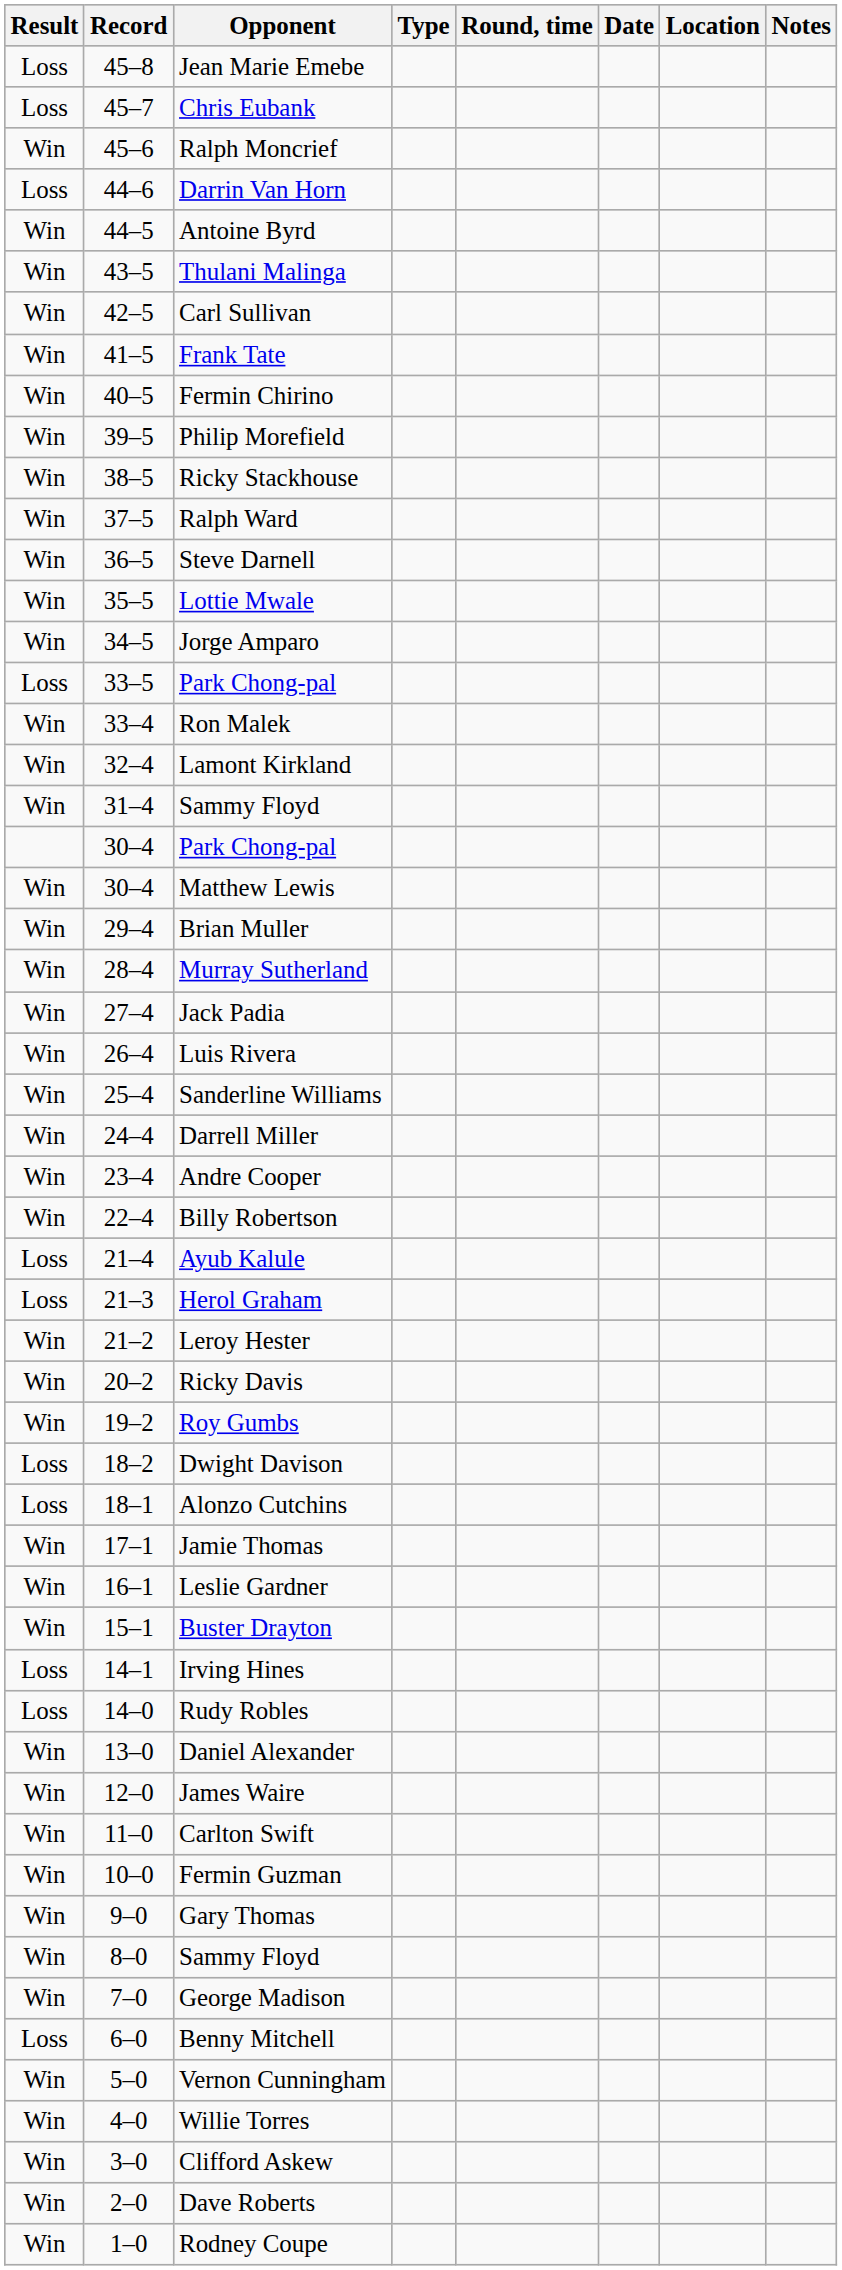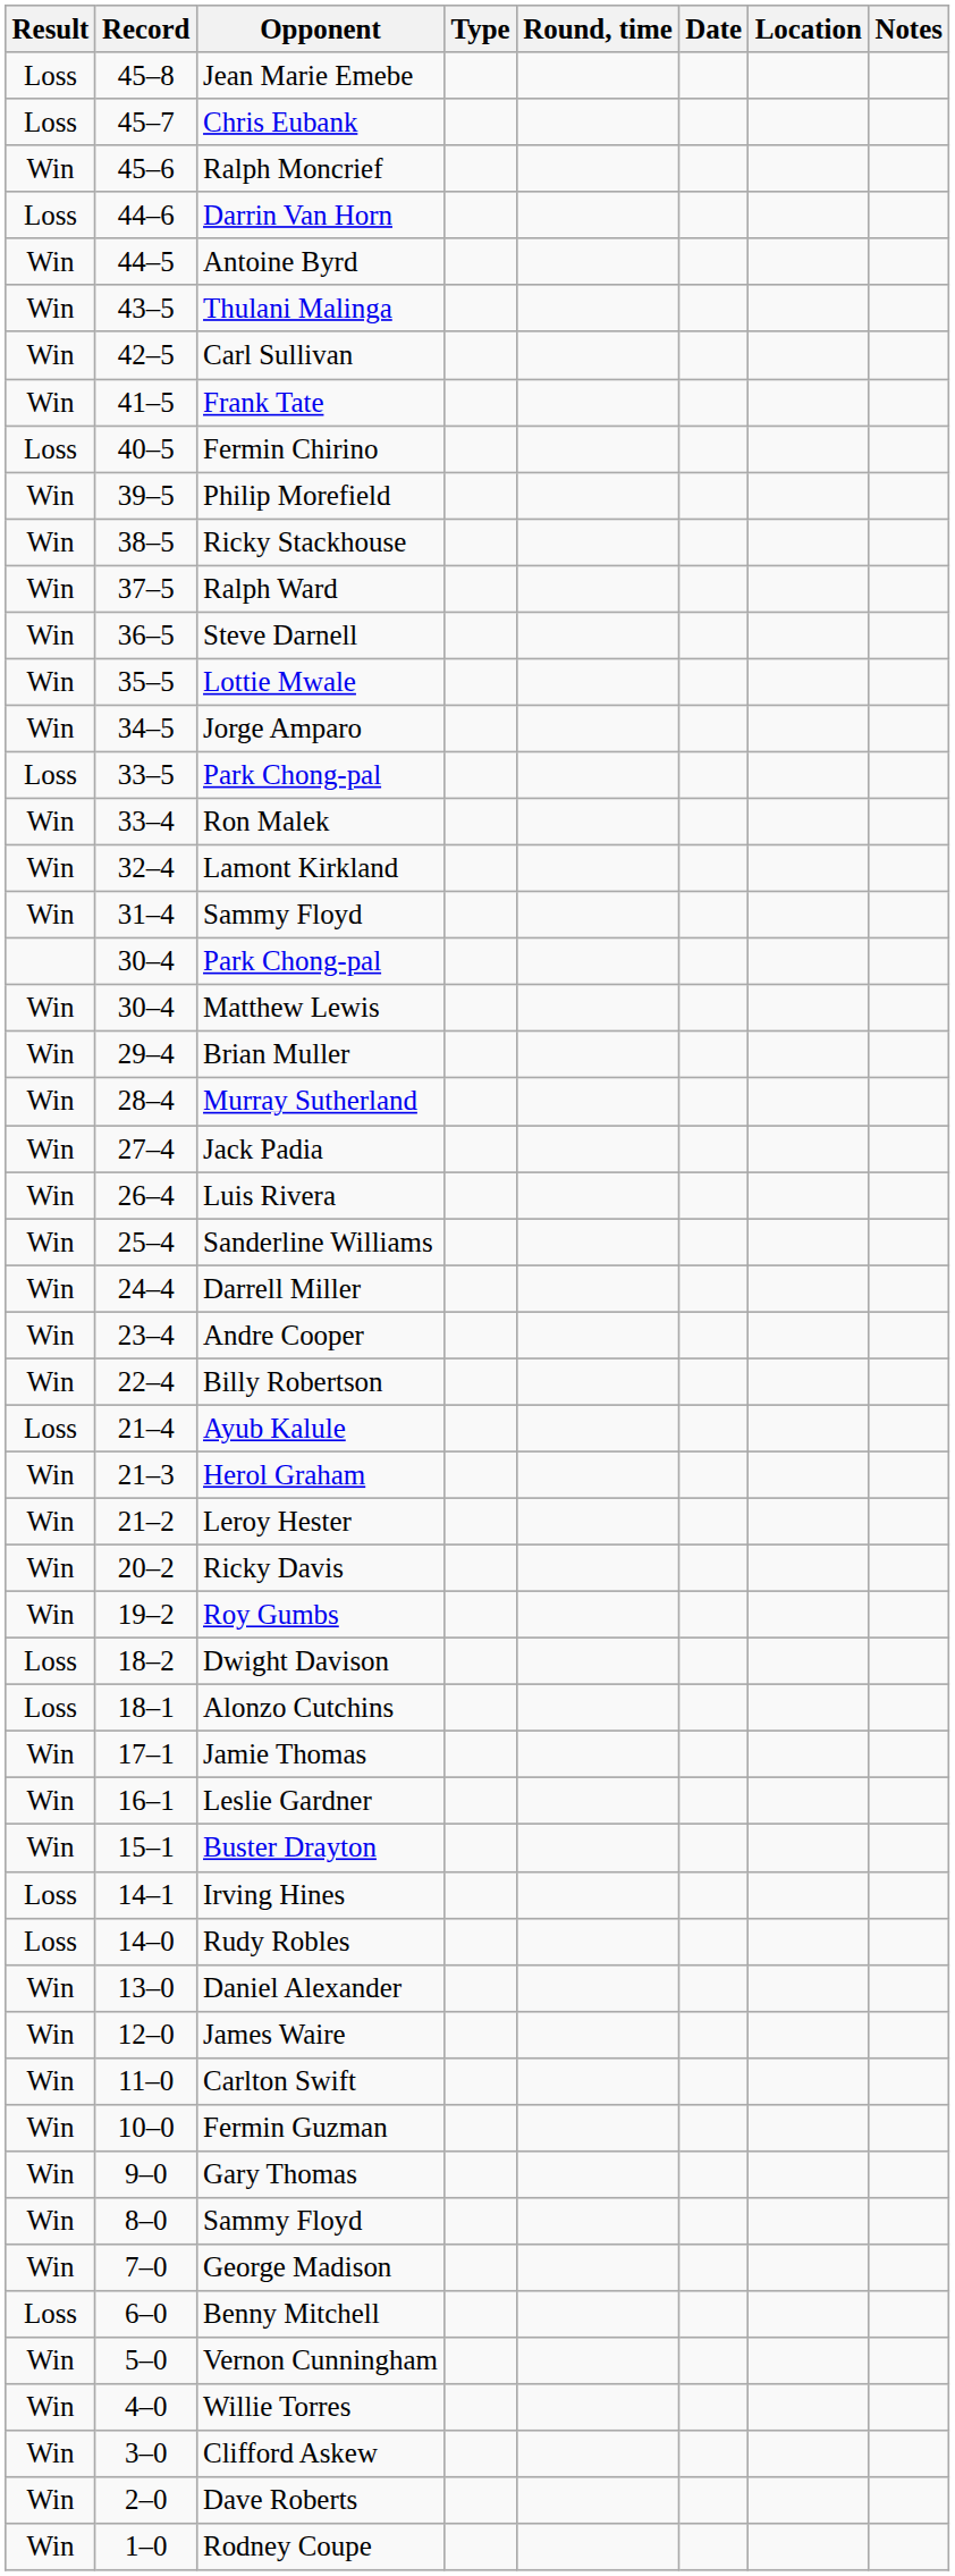Fermin Chirino | Result: Win -> Loss
Herol Graham | Result: Loss -> Win
